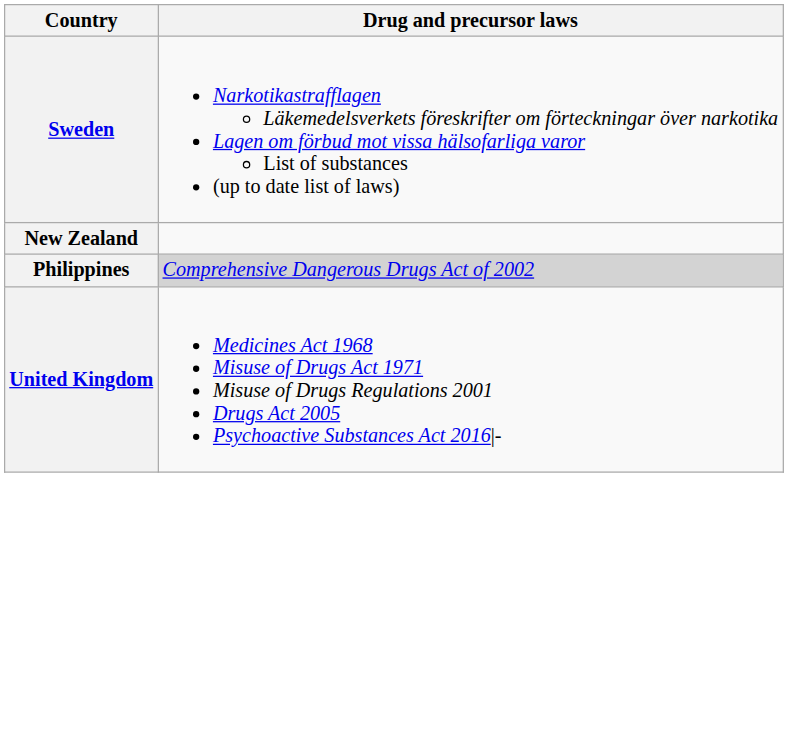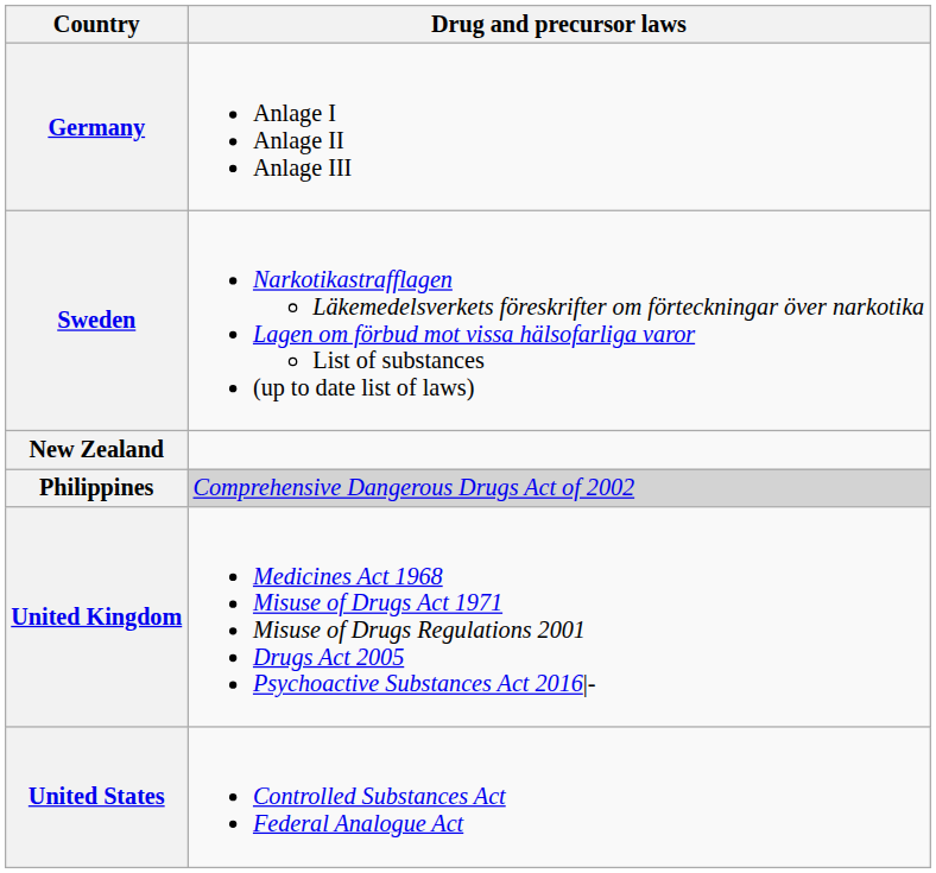+ row: Germany | Anlage I Anlage II Anlage III
+ row: United States | Controlled Substances Act Federal Analogue Act
